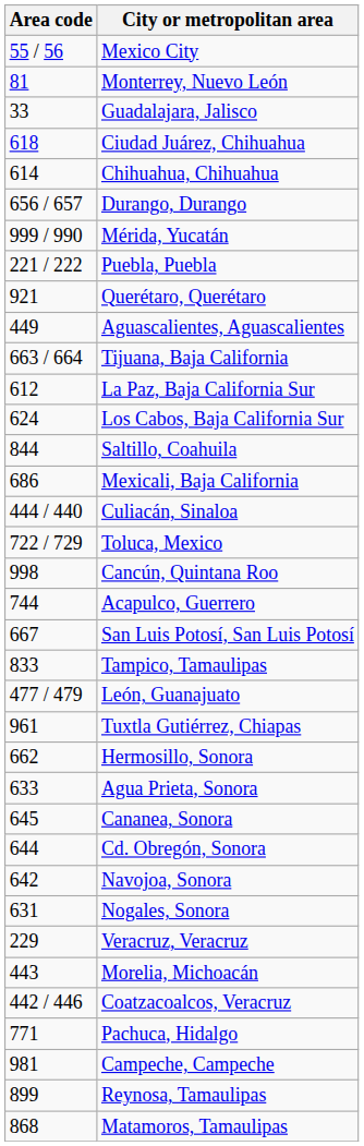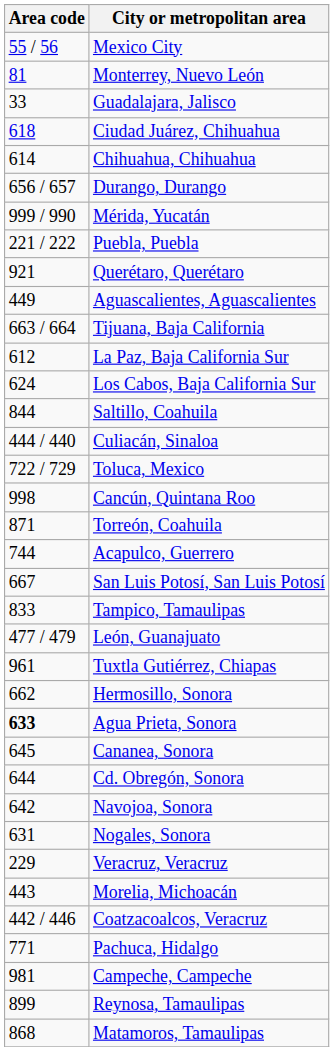- row: 686 | Mexicali, Baja California
+ row: 871 | Torreón, Coahuila
Agua Prieta, Sonora | Area code: normal -> bold
